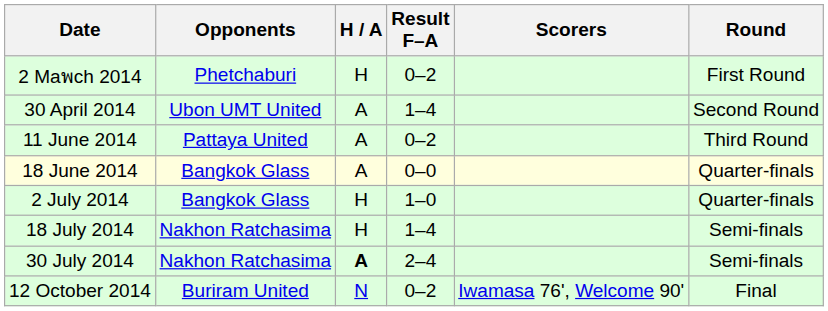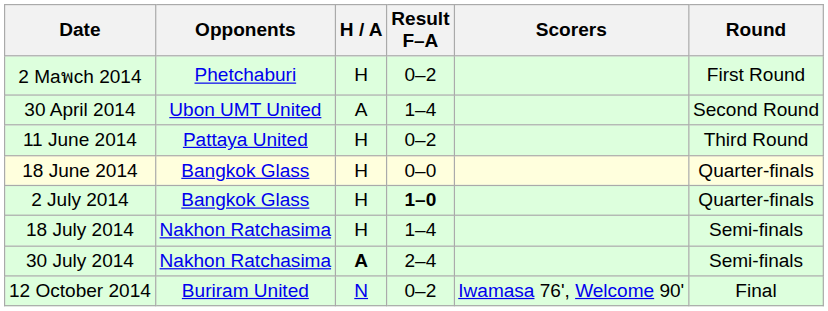11 June 2014 | H / A: A -> H
18 June 2014 | H / A: A -> H
2 July 2014 | Result F–A: normal -> bold
